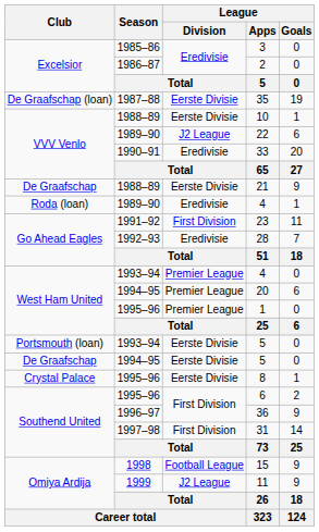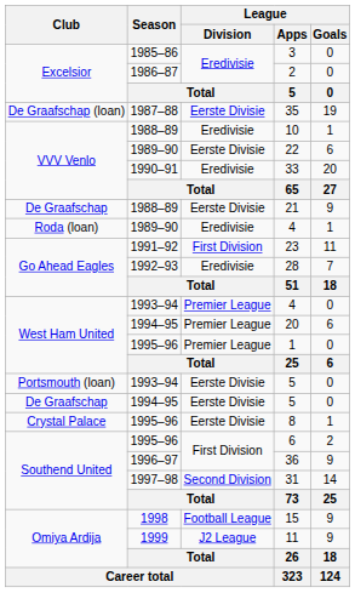10 | League / Division: Eerste Divisie -> Eredivisie
22 | League / Division: J2 League -> Eerste Divisie
31 | League / Division: First Division -> Second Division
